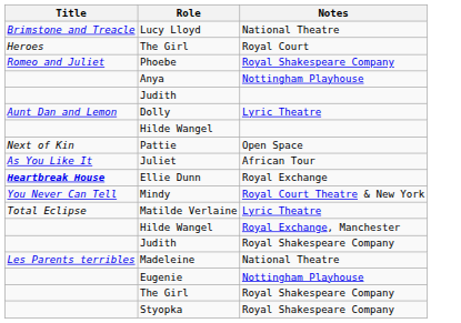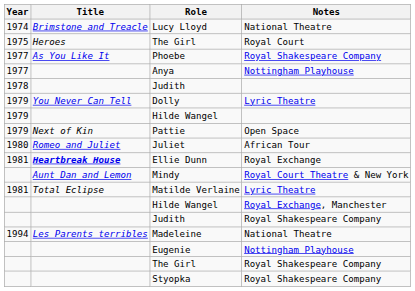+ column: Year | 1974 | 1975 | 1977 | 1977 | 1978 | 1979 | 1979 | 1979 | 1980 | 1981 | 1981 | 1994
Phoebe | Title: Romeo and Juliet -> As You Like It
Dolly | Title: Aunt Dan and Lemon -> You Never Can Tell
Juliet | Title: As You Like It -> Romeo and Juliet
Mindy | Title: You Never Can Tell -> Aunt Dan and Lemon
